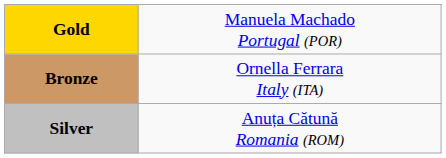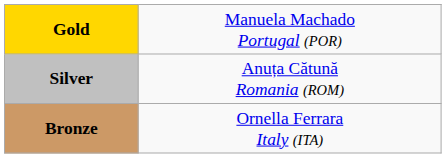rows swapped: Silver <-> Bronze
